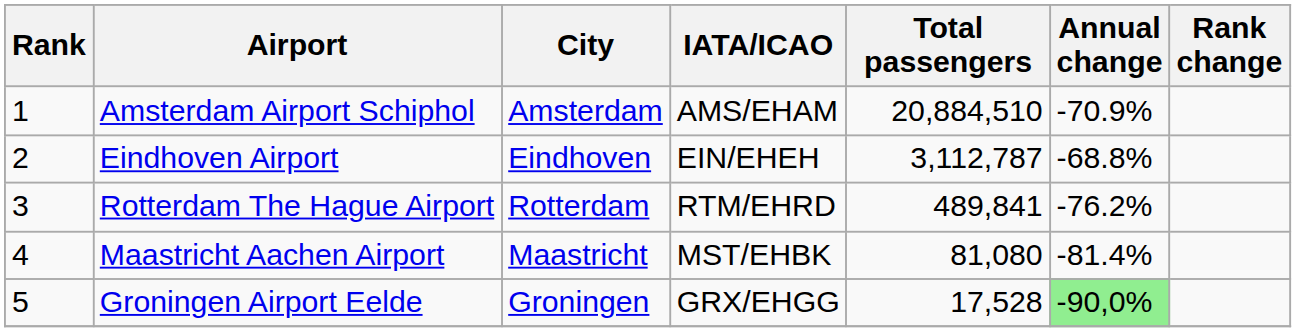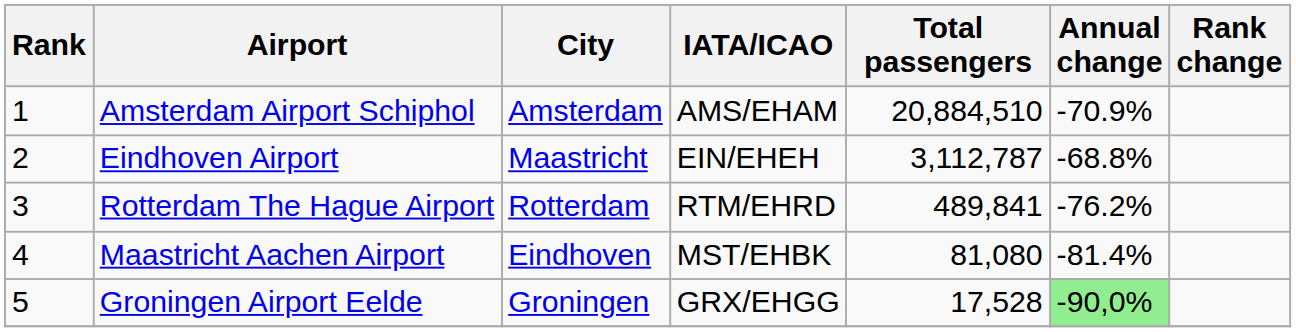Eindhoven Airport | City: Eindhoven -> Maastricht
Maastricht Aachen Airport | City: Maastricht -> Eindhoven
